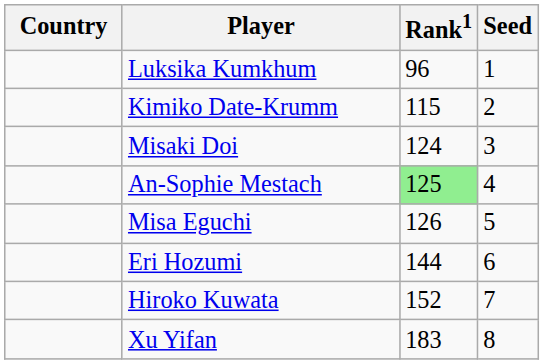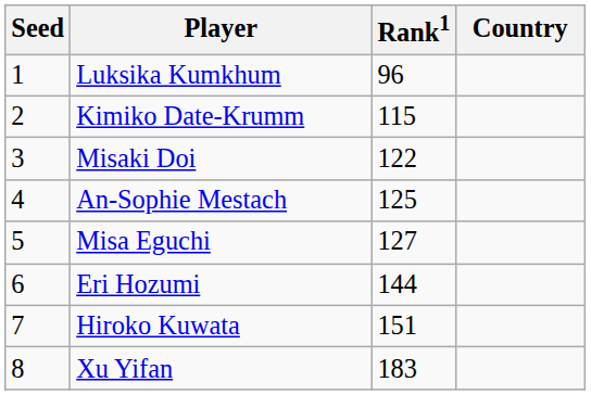columns swapped: Country <-> Seed
Misaki Doi | Rank1: 124 -> 122
An-Sophie Mestach | Rank1: lightgreen background -> no background
Misa Eguchi | Rank1: 126 -> 127
Hiroko Kuwata | Rank1: 152 -> 151
